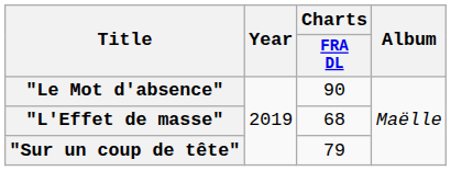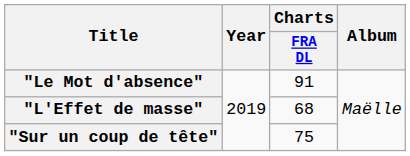"Le Mot d'absence" | Charts / FRA DL: 90 -> 91
"Sur un coup de tête" | Charts / FRA DL: 79 -> 75
